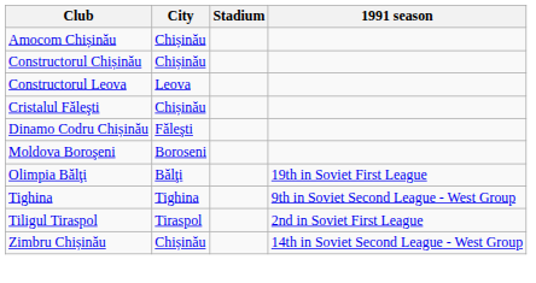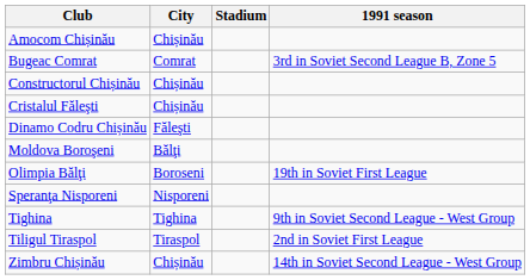+ row: Bugeac Comrat | Comrat | 3rd in Soviet Second League B, Zone 5
- row: Constructorul Leova | Leova
Moldova Boroşeni | City: Boroseni -> Bălţi
Olimpia Bălţi | City: Bălţi -> Boroseni
+ row: Speranţa Nisporeni | Nisporeni
